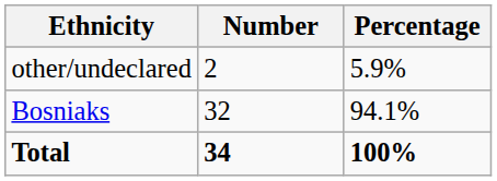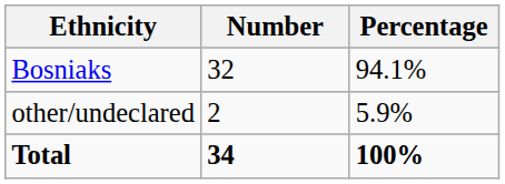rows swapped: Bosniaks <-> other/undeclared
